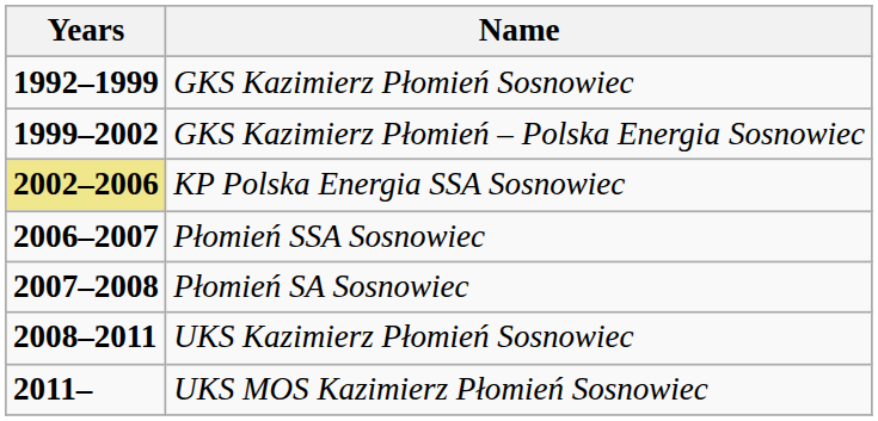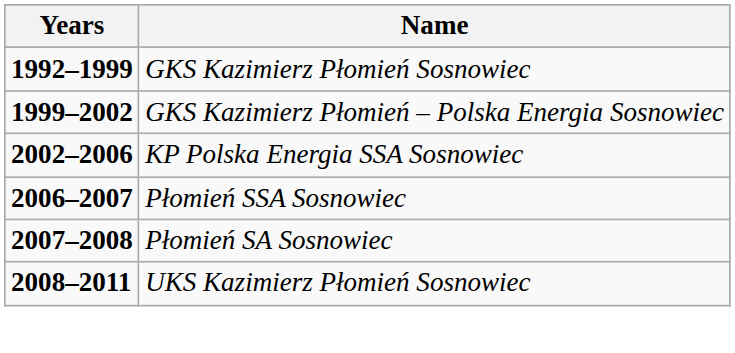KP Polska Energia SSA Sosnowiec | Years: khaki background -> no background
- row: 2011– | UKS MOS Kazimierz Płomień Sosnowiec
